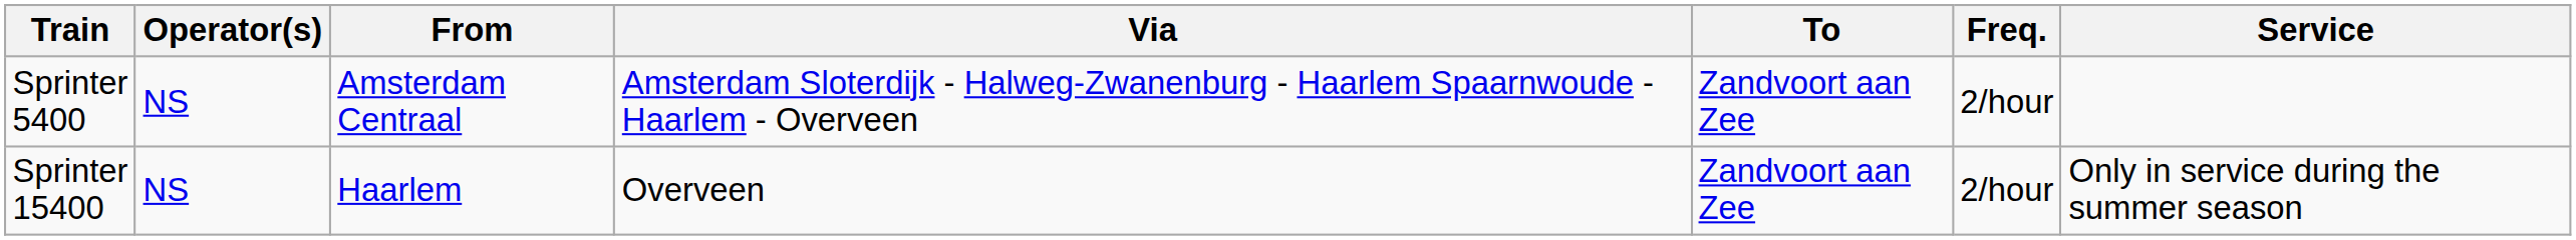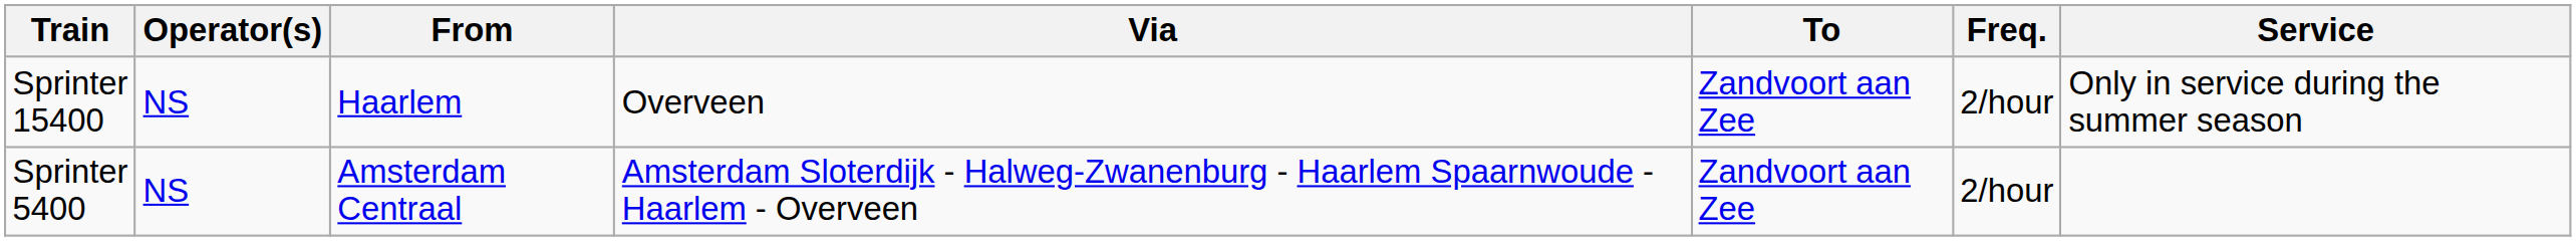rows swapped: Sprinter 5400 <-> Sprinter 15400
